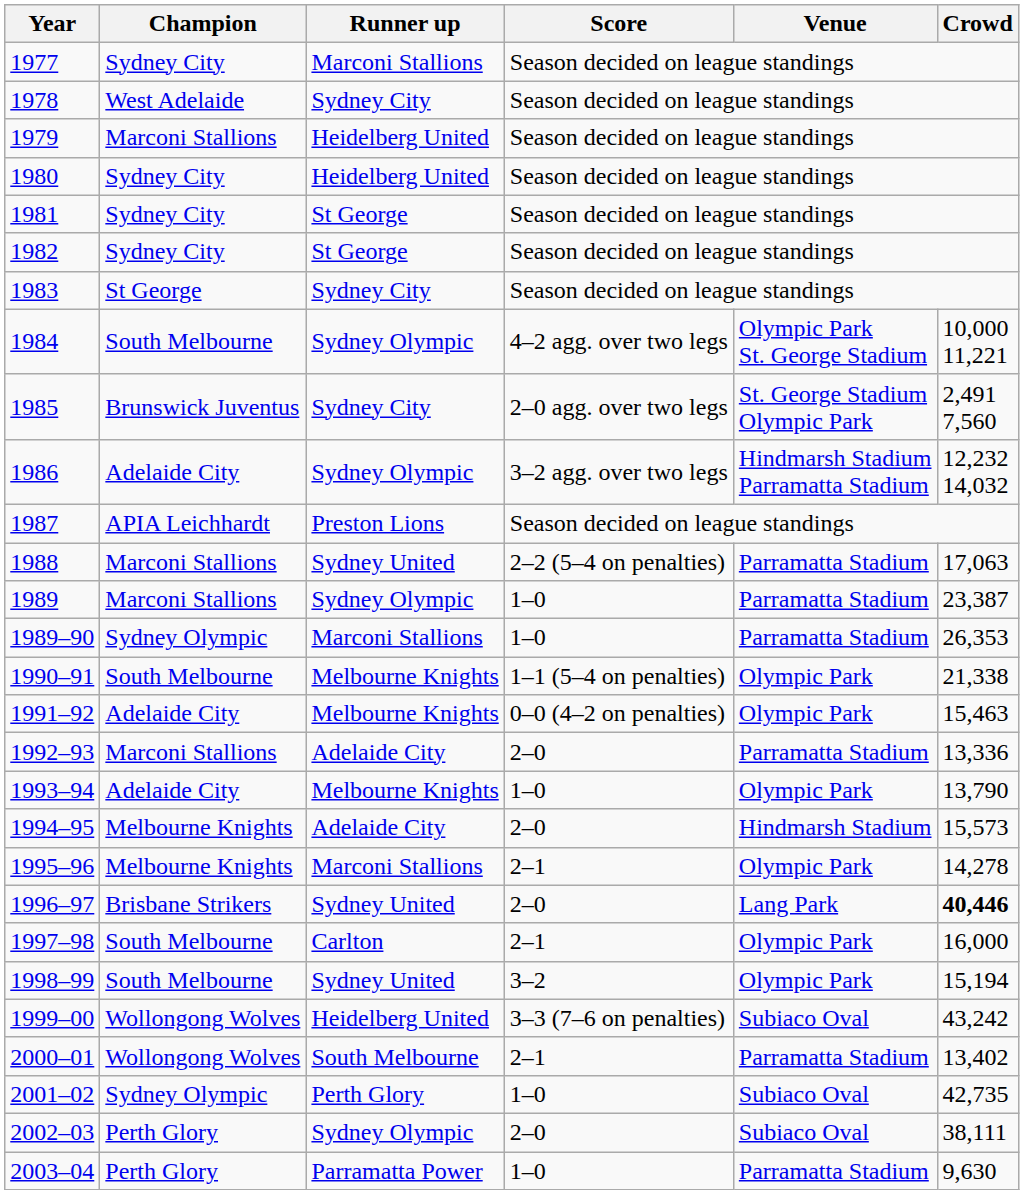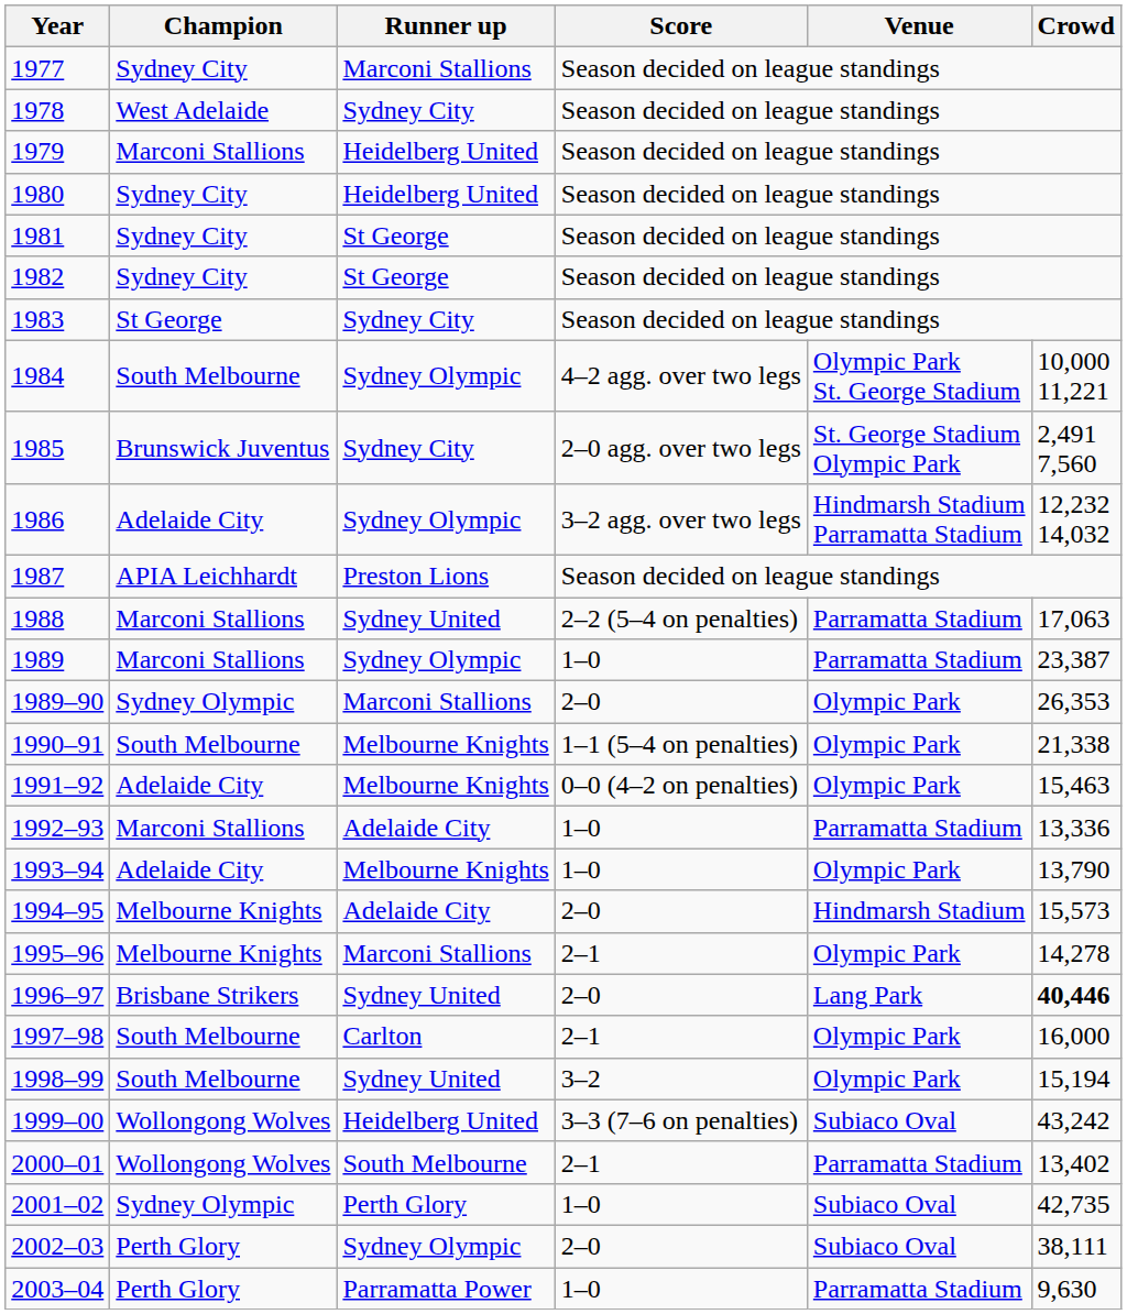1989–90 | Score: 1–0 -> 2–0
1989–90 | Venue: Parramatta Stadium -> Olympic Park
1992–93 | Score: 2–0 -> 1–0
